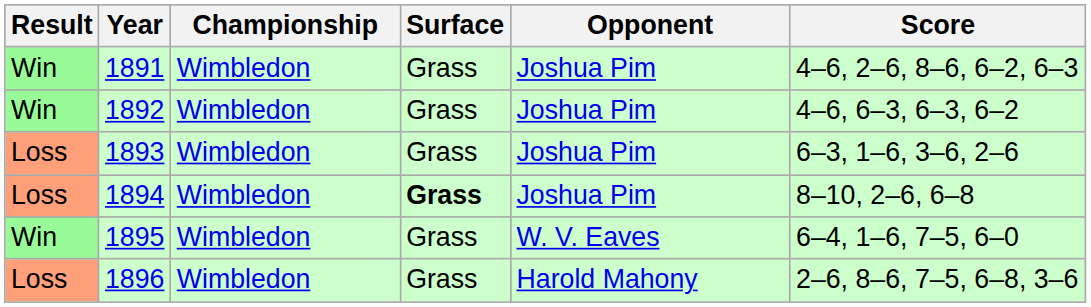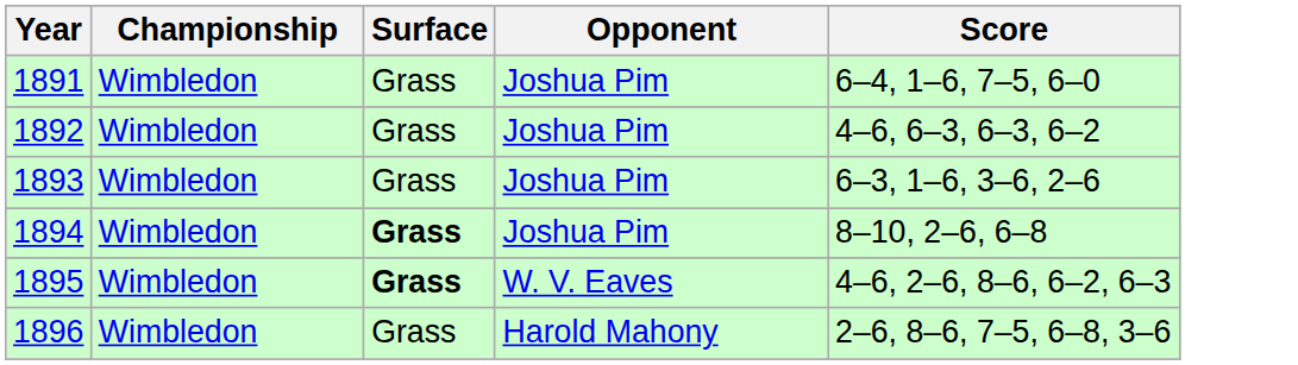- column: Result | Win | Win | Loss | Loss | Win | Loss
1891 | Score: 4–6, 2–6, 8–6, 6–2, 6–3 -> 6–4, 1–6, 7–5, 6–0
1895 | Surface: normal -> bold
1895 | Score: 6–4, 1–6, 7–5, 6–0 -> 4–6, 2–6, 8–6, 6–2, 6–3
